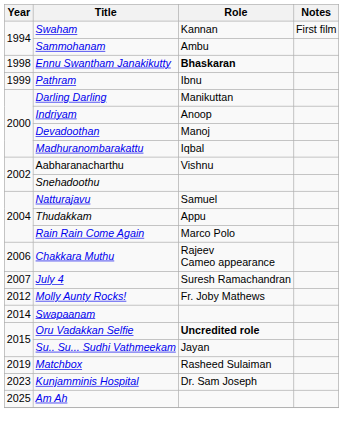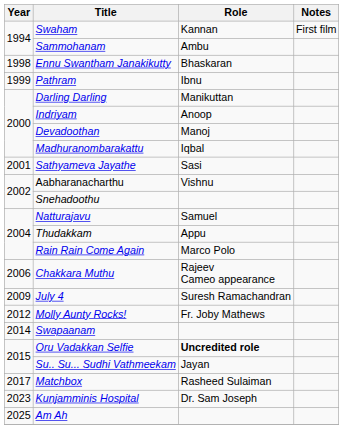Ennu Swantham Janakikutty | Role: bold -> normal
+ row: 2001 | Sathyameva Jayathe | Sasi
July 4 | Year: 2007 -> 2009
Matchbox | Year: 2019 -> 2017
